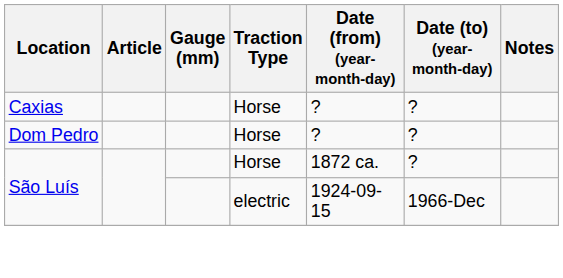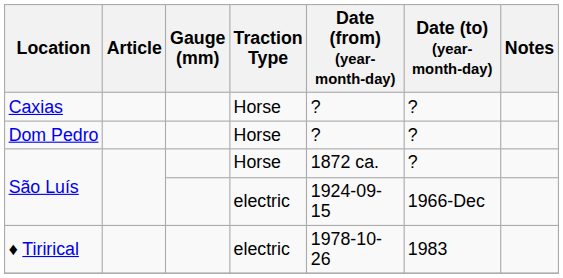+ row: ♦ Tirirical | electric | 1978-10-26 | 1983
